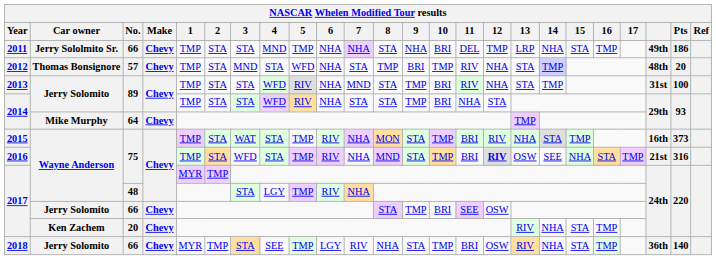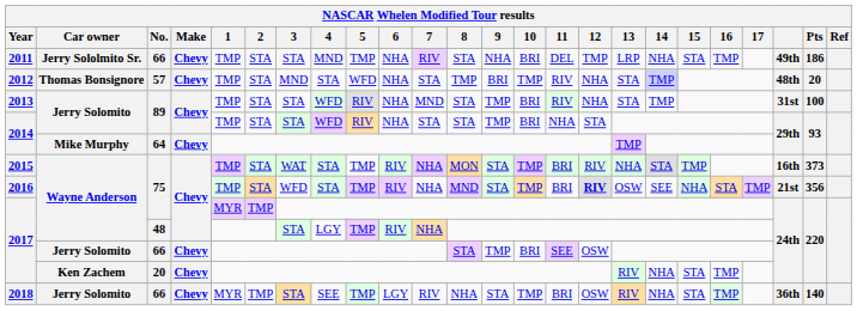2011 | 7: NHA -> RIV
2016 | Pts: 316 -> 356
